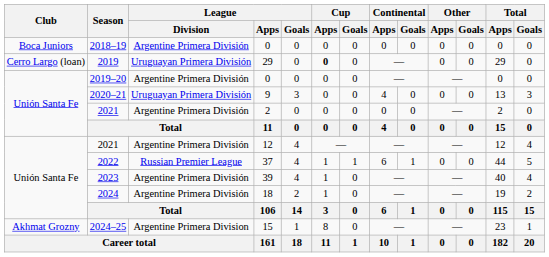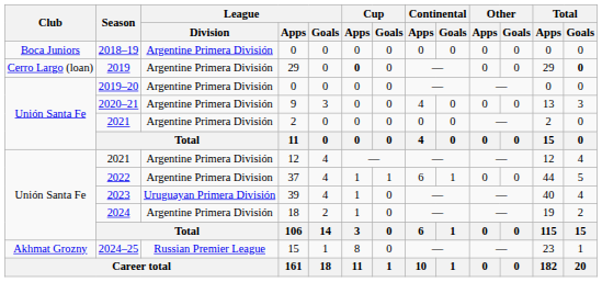2019 | League / Division: Uruguayan Primera División -> Argentine Primera División
2019 | Total / Goals: normal -> bold
2020–21 | League / Division: Uruguayan Primera División -> Argentine Primera División
2022 | League / Division: Russian Premier League -> Argentine Primera Division
2023 | League / Division: Argentine Primera División -> Uruguayan Primera División
2024–25 | League / Division: Argentine Primera Division -> Russian Premier League
